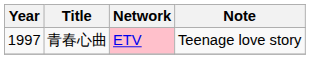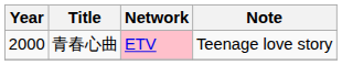青春心曲 | Year: 1997 -> 2000
